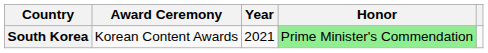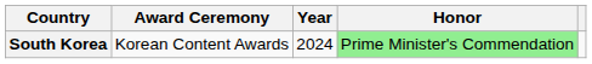South Korea | Year: 2021 -> 2024
